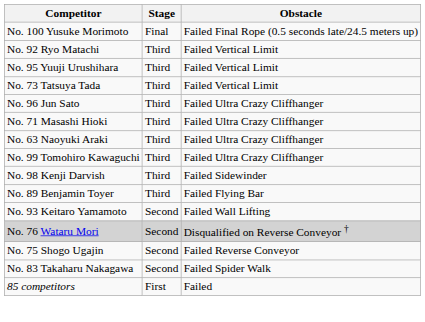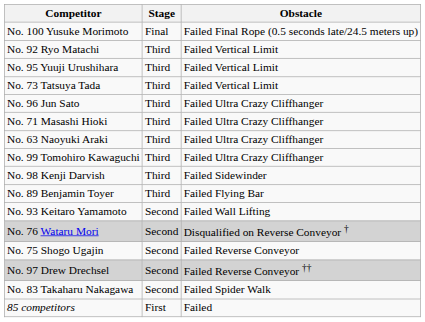+ row: No. 97 Drew Drechsel | Second | Failed Reverse Conveyor ††
